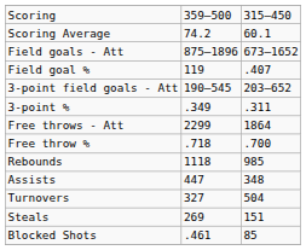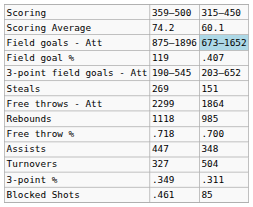Field goals - Att | column 3: no background -> lightblue background
rows swapped: 3-point % <-> Steals
rows swapped: Free throw % <-> Rebounds
